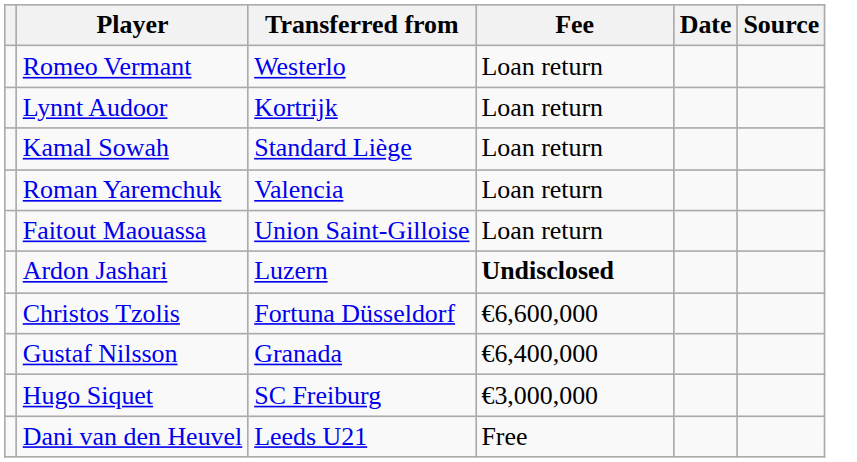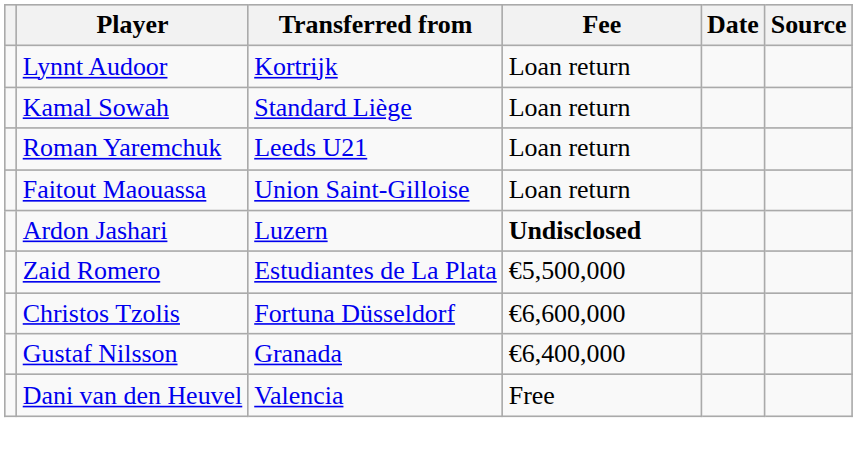- row: Romeo Vermant | Westerlo | Loan return
Roman Yaremchuk | Transferred from: Valencia -> Leeds U21
+ row: Zaid Romero | Estudiantes de La Plata | €5,500,000
- row: Hugo Siquet | SC Freiburg | €3,000,000
Dani van den Heuvel | Transferred from: Leeds U21 -> Valencia
